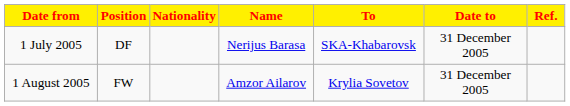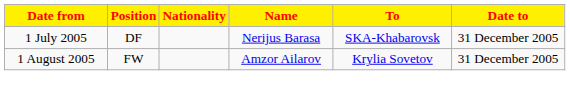- column: Ref.
